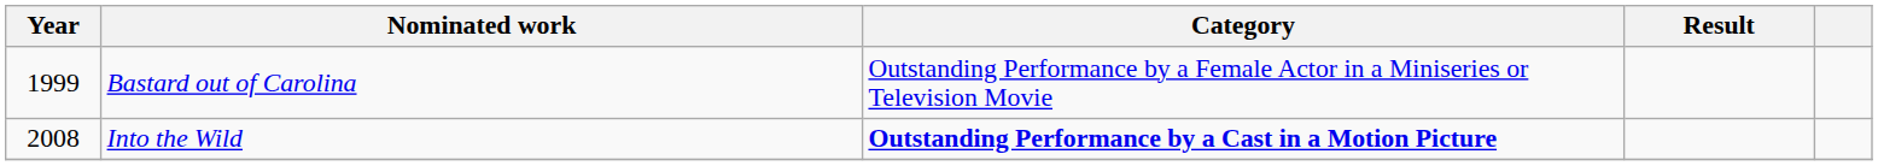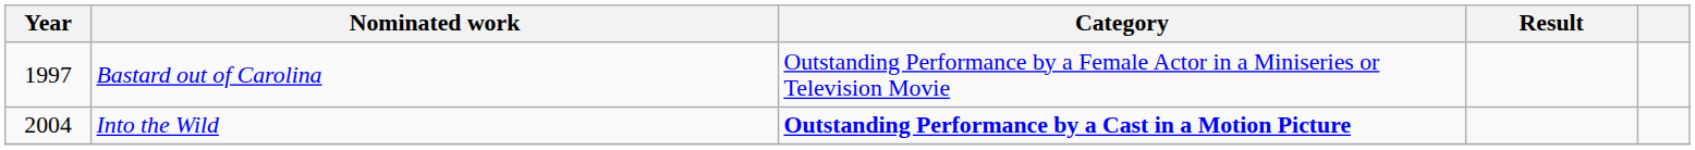Bastard out of Carolina | Year: 1999 -> 1997
Into the Wild | Year: 2008 -> 2004
